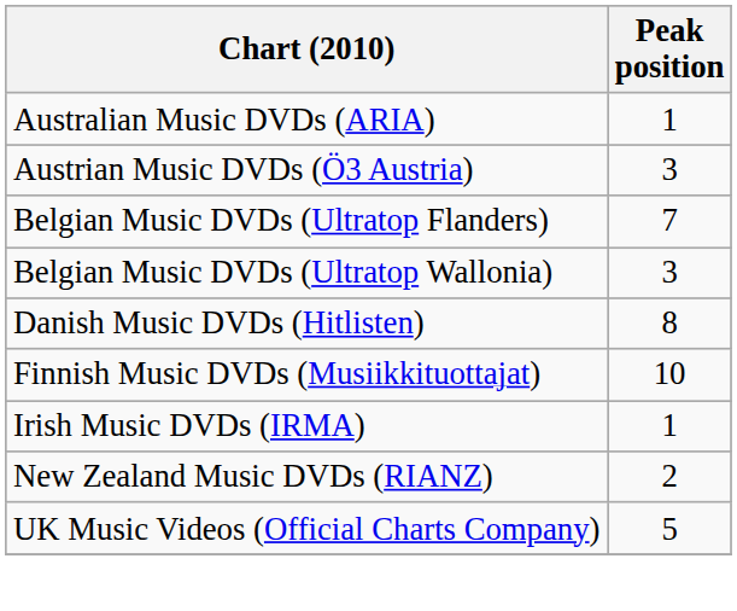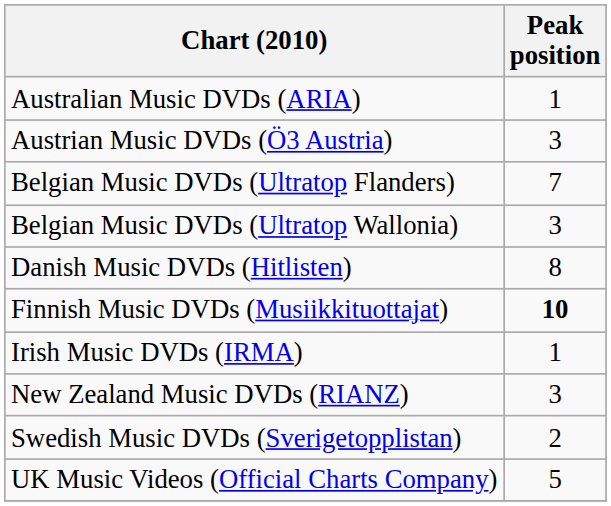Finnish Music DVDs (Musiikkituottajat) | Peak position: normal -> bold
New Zealand Music DVDs (RIANZ) | Peak position: 2 -> 3
+ row: Swedish Music DVDs (Sverigetopplistan) | 2
